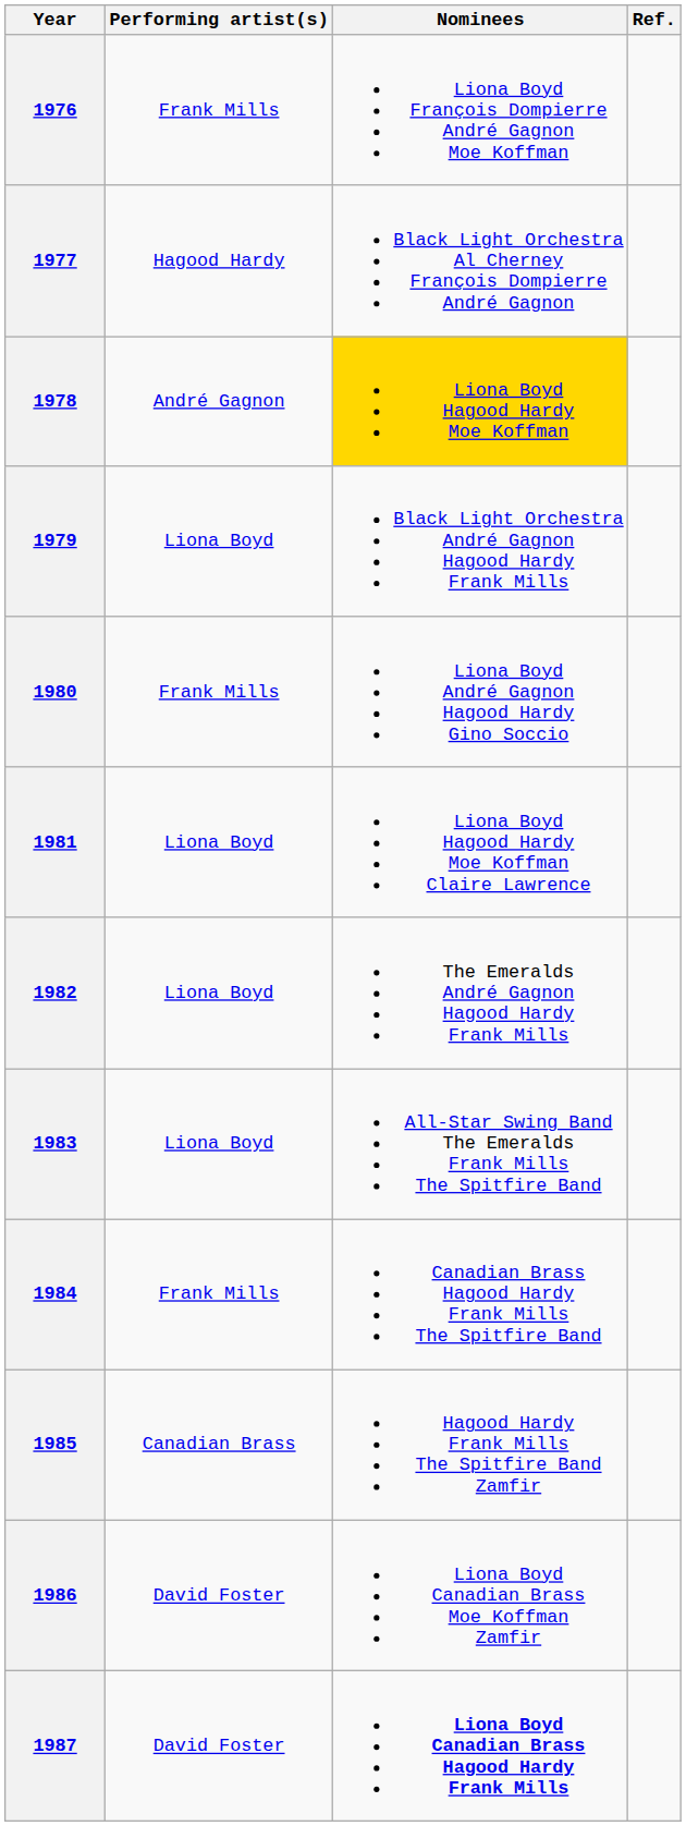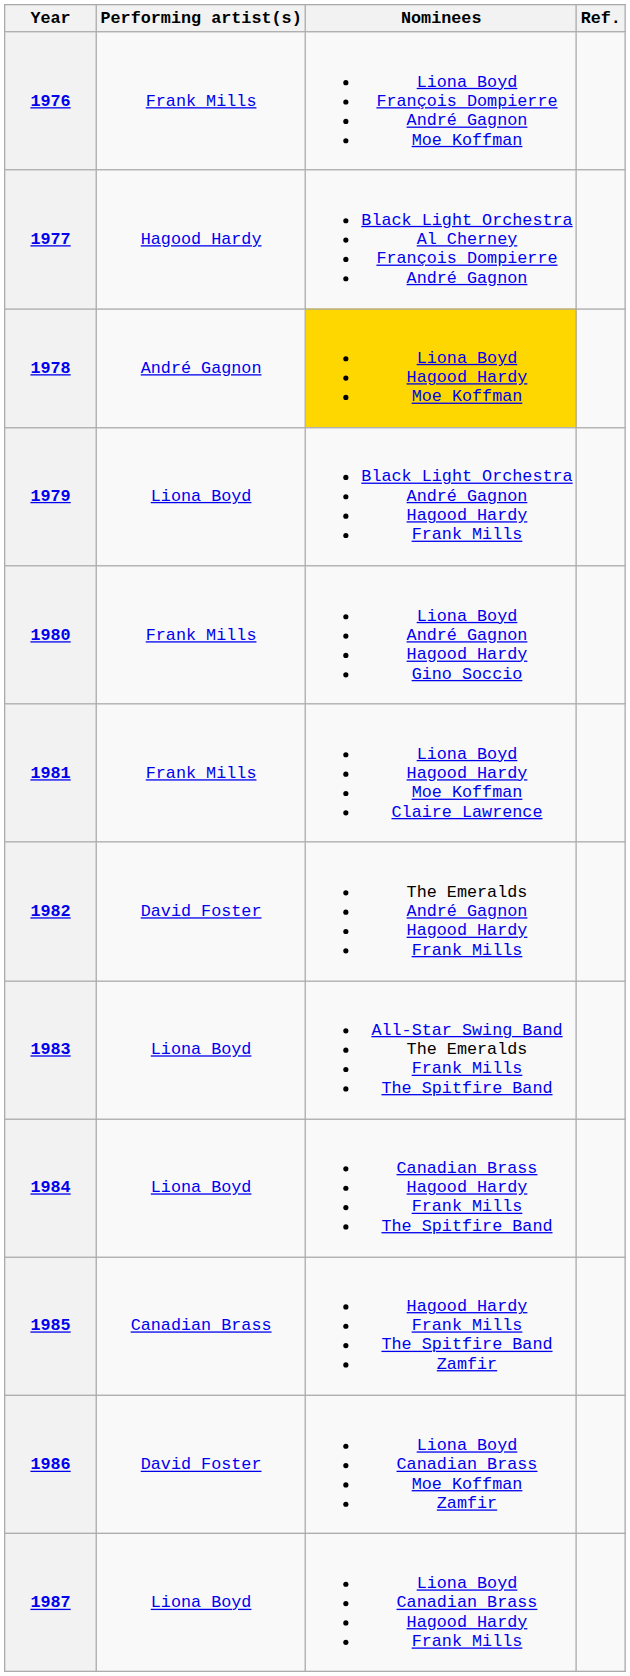1981 | Performing artist(s): Liona Boyd -> Frank Mills
1982 | Performing artist(s): Liona Boyd -> David Foster
1984 | Performing artist(s): Frank Mills -> Liona Boyd
1987 | Performing artist(s): David Foster -> Liona Boyd
1987 | Nominees: bold -> normal
